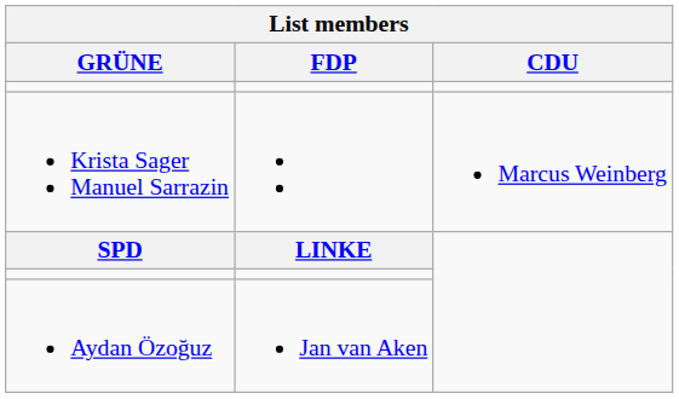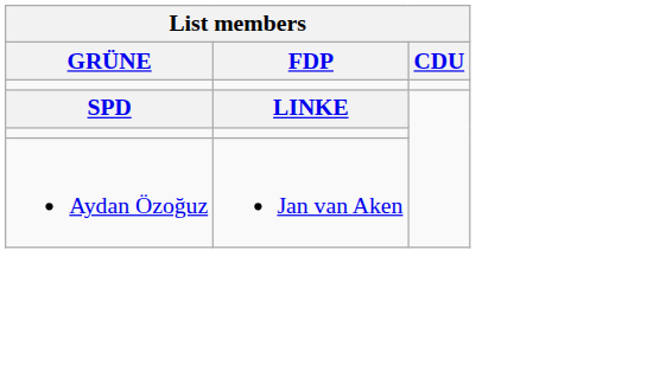- row: Krista Sager Manuel Sarrazin | Marcus Weinberg
